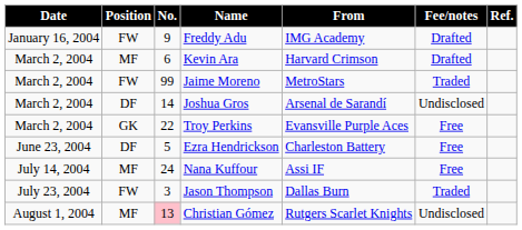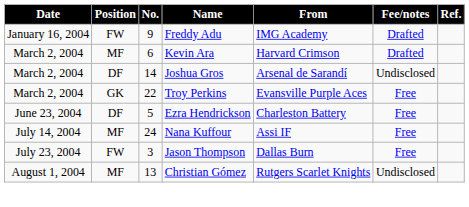- row: March 2, 2004 | FW | 99 | Jaime Moreno | MetroStars | Traded
Jason Thompson | Fee/notes: Traded -> Free
Christian Gómez | No.: pink background -> no background
